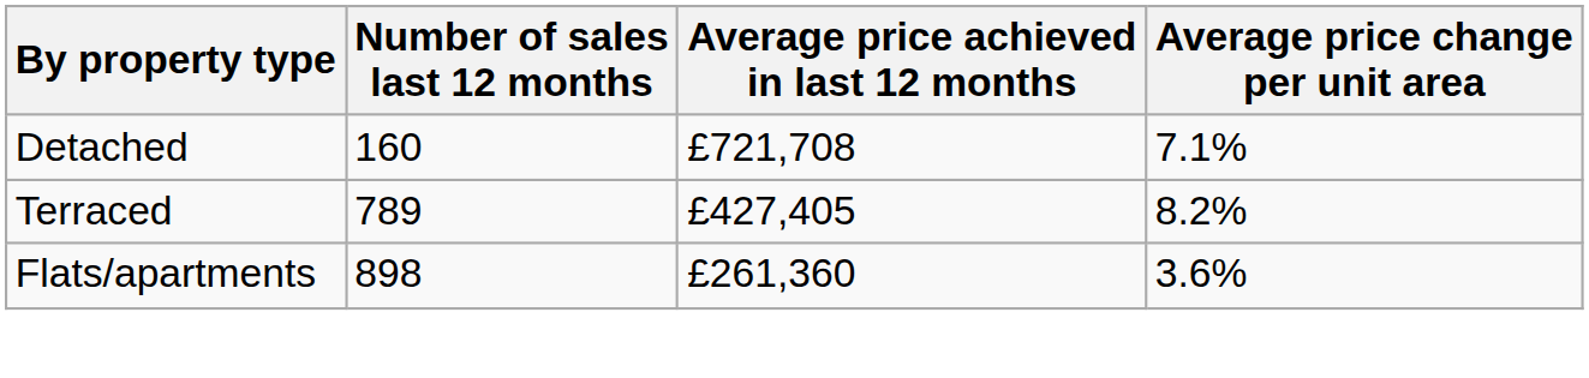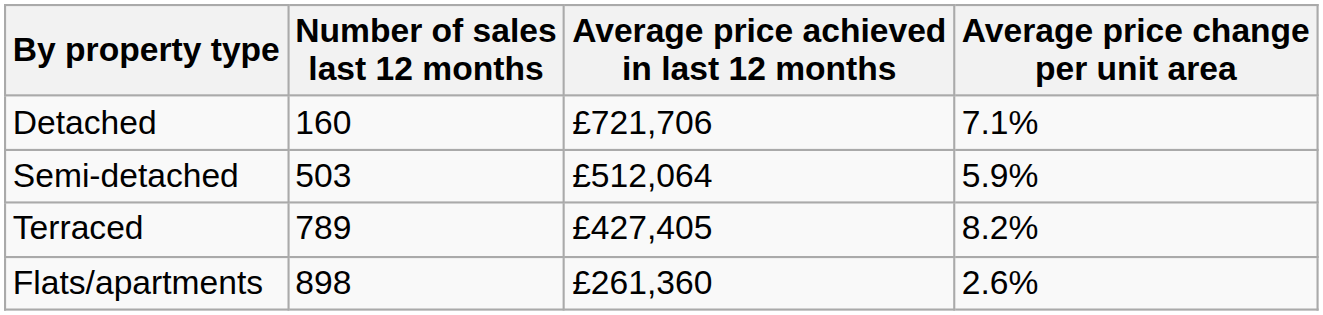Detached | Average price achieved in last 12 months: £721,708 -> £721,706
+ row: Semi-detached | 503 | £512,064 | 5.9%
Flats/apartments | Average price change per unit area: 3.6% -> 2.6%
